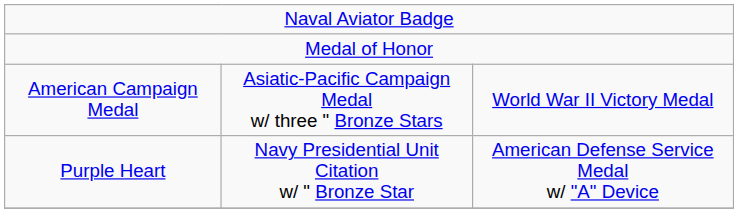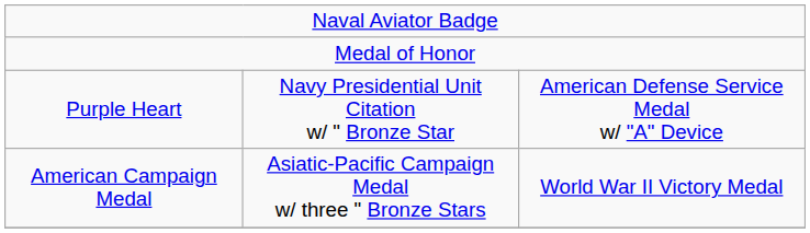rows swapped: Purple Heart <-> American Campaign Medal
